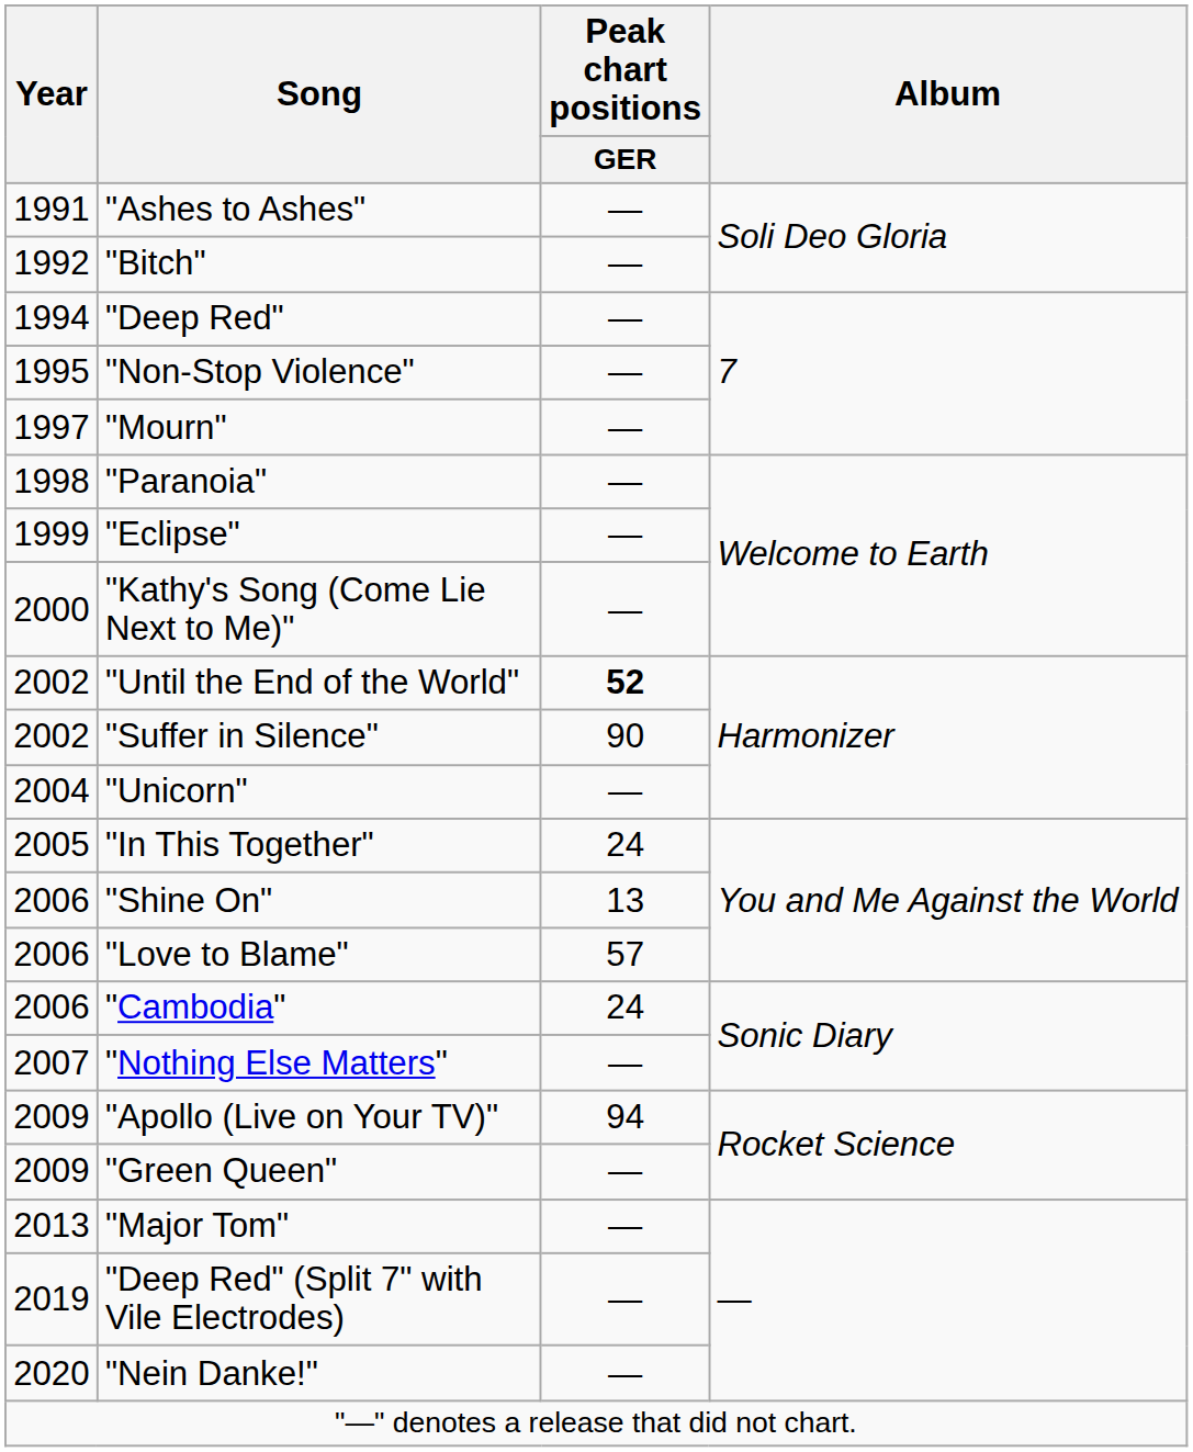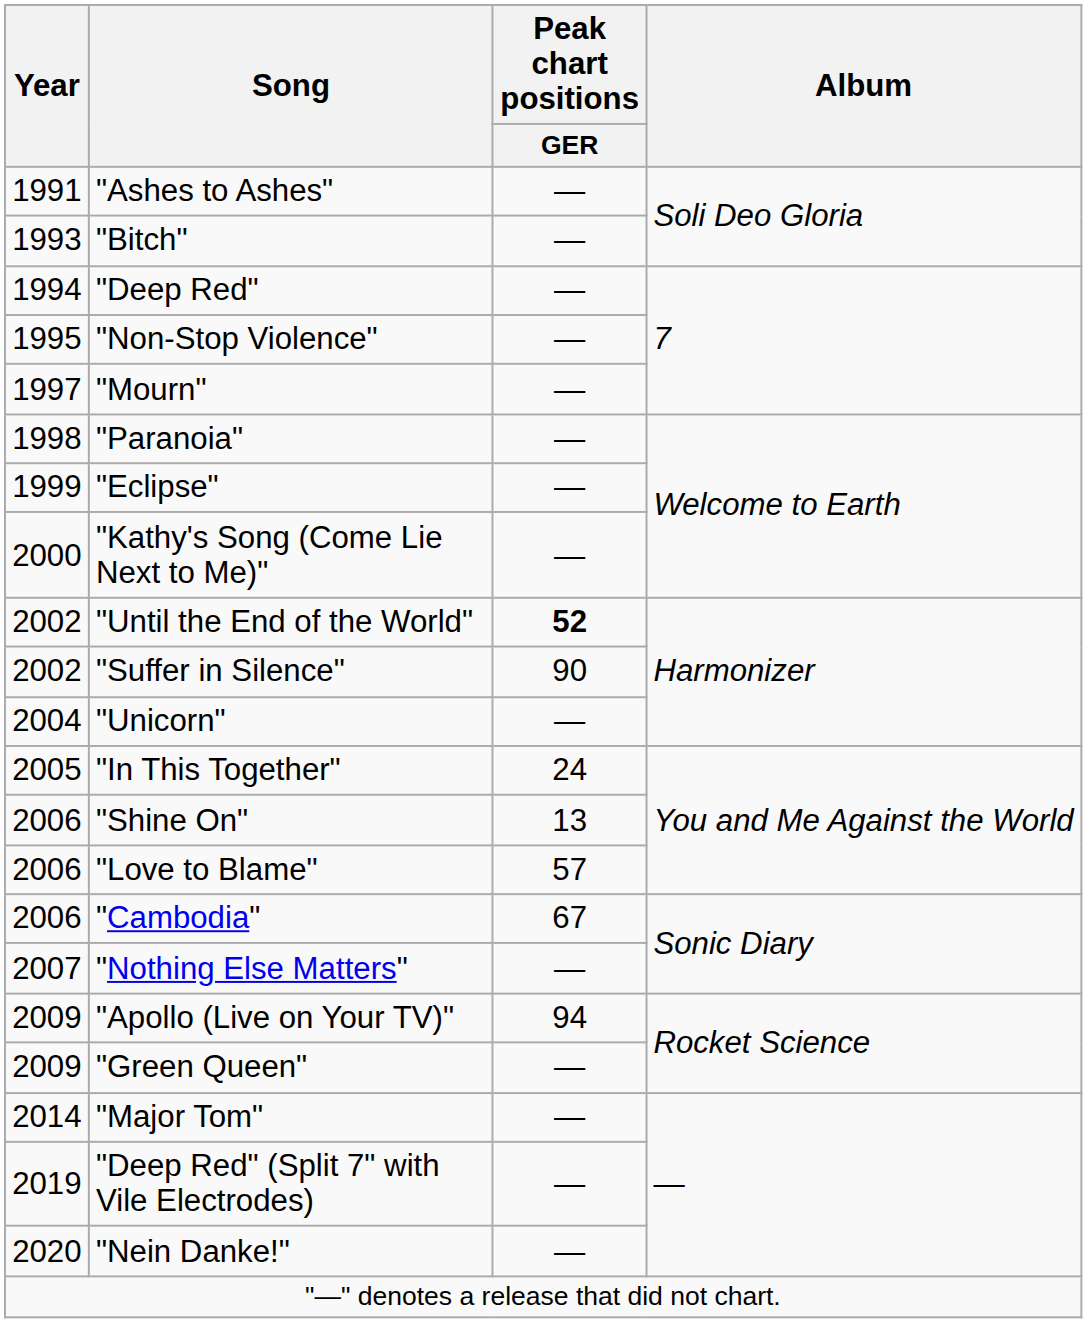"Bitch" | Year: 1992 -> 1993
"Cambodia" | Peak chart positions / GER: 24 -> 67
"Major Tom" | Year: 2013 -> 2014
